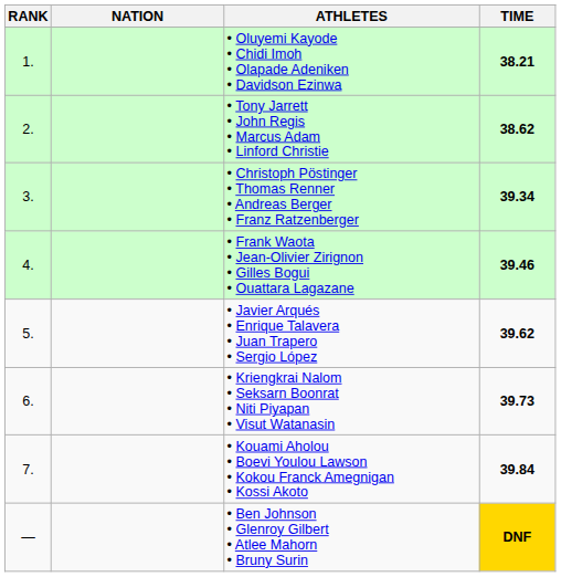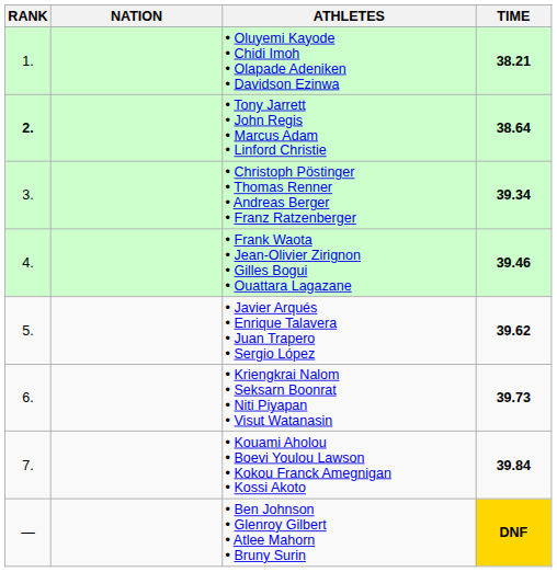• Tony Jarrett • John Regis • Marcus Adam • Linford Christie | RANK: normal -> bold
• Tony Jarrett • John Regis • Marcus Adam • Linford Christie | TIME: 38.62 -> 38.64
